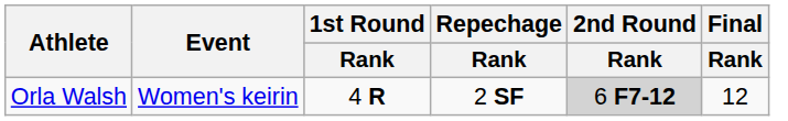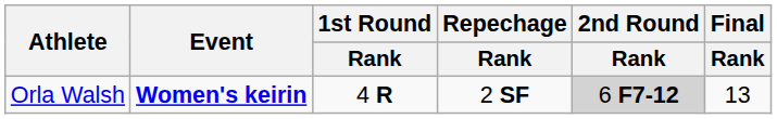Orla Walsh | Event: normal -> bold
Orla Walsh | Final / Rank: 12 -> 13
